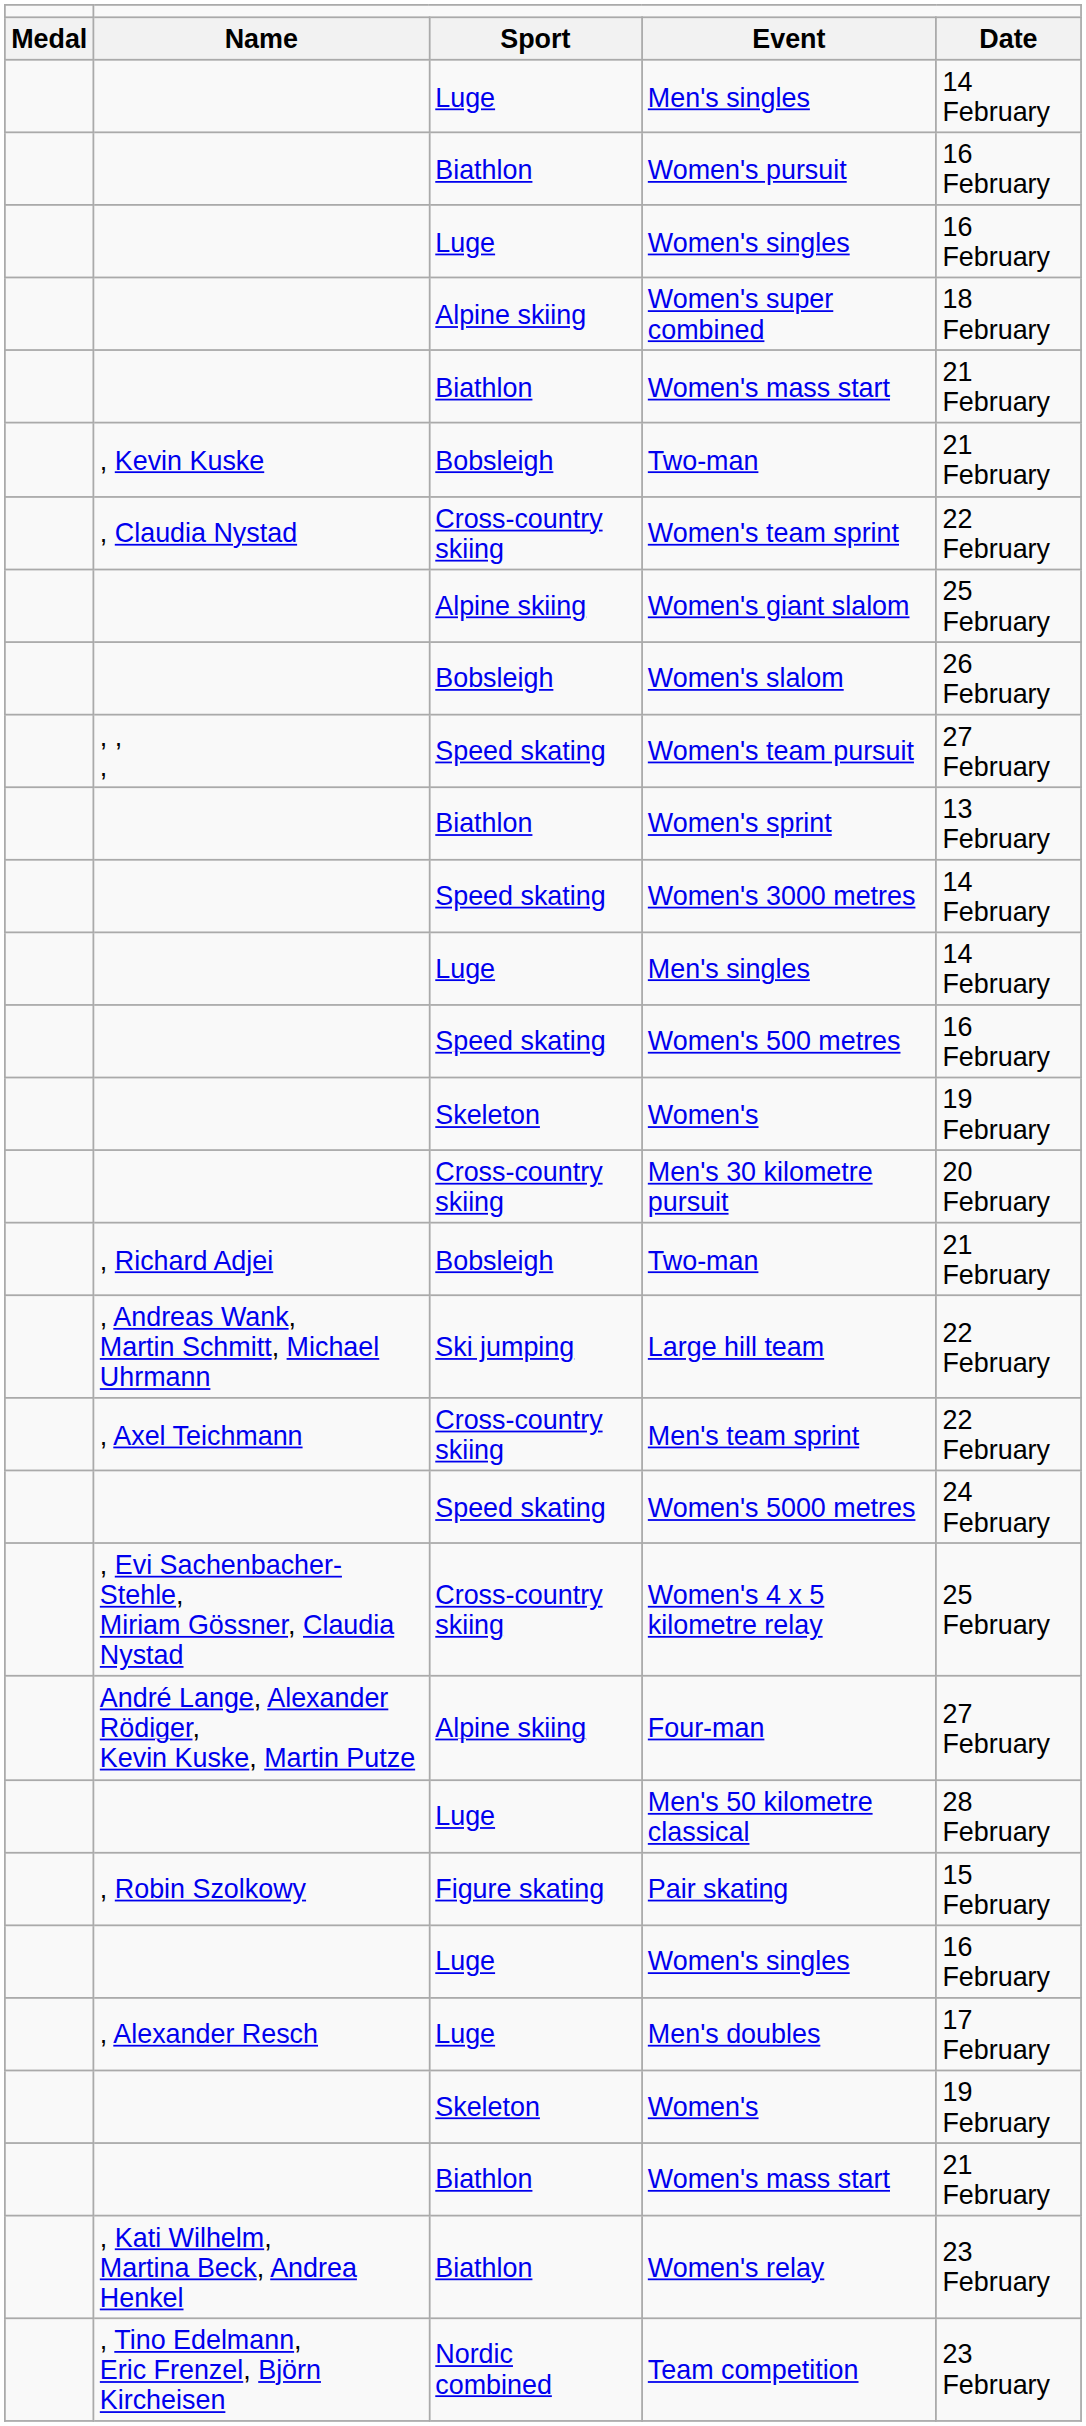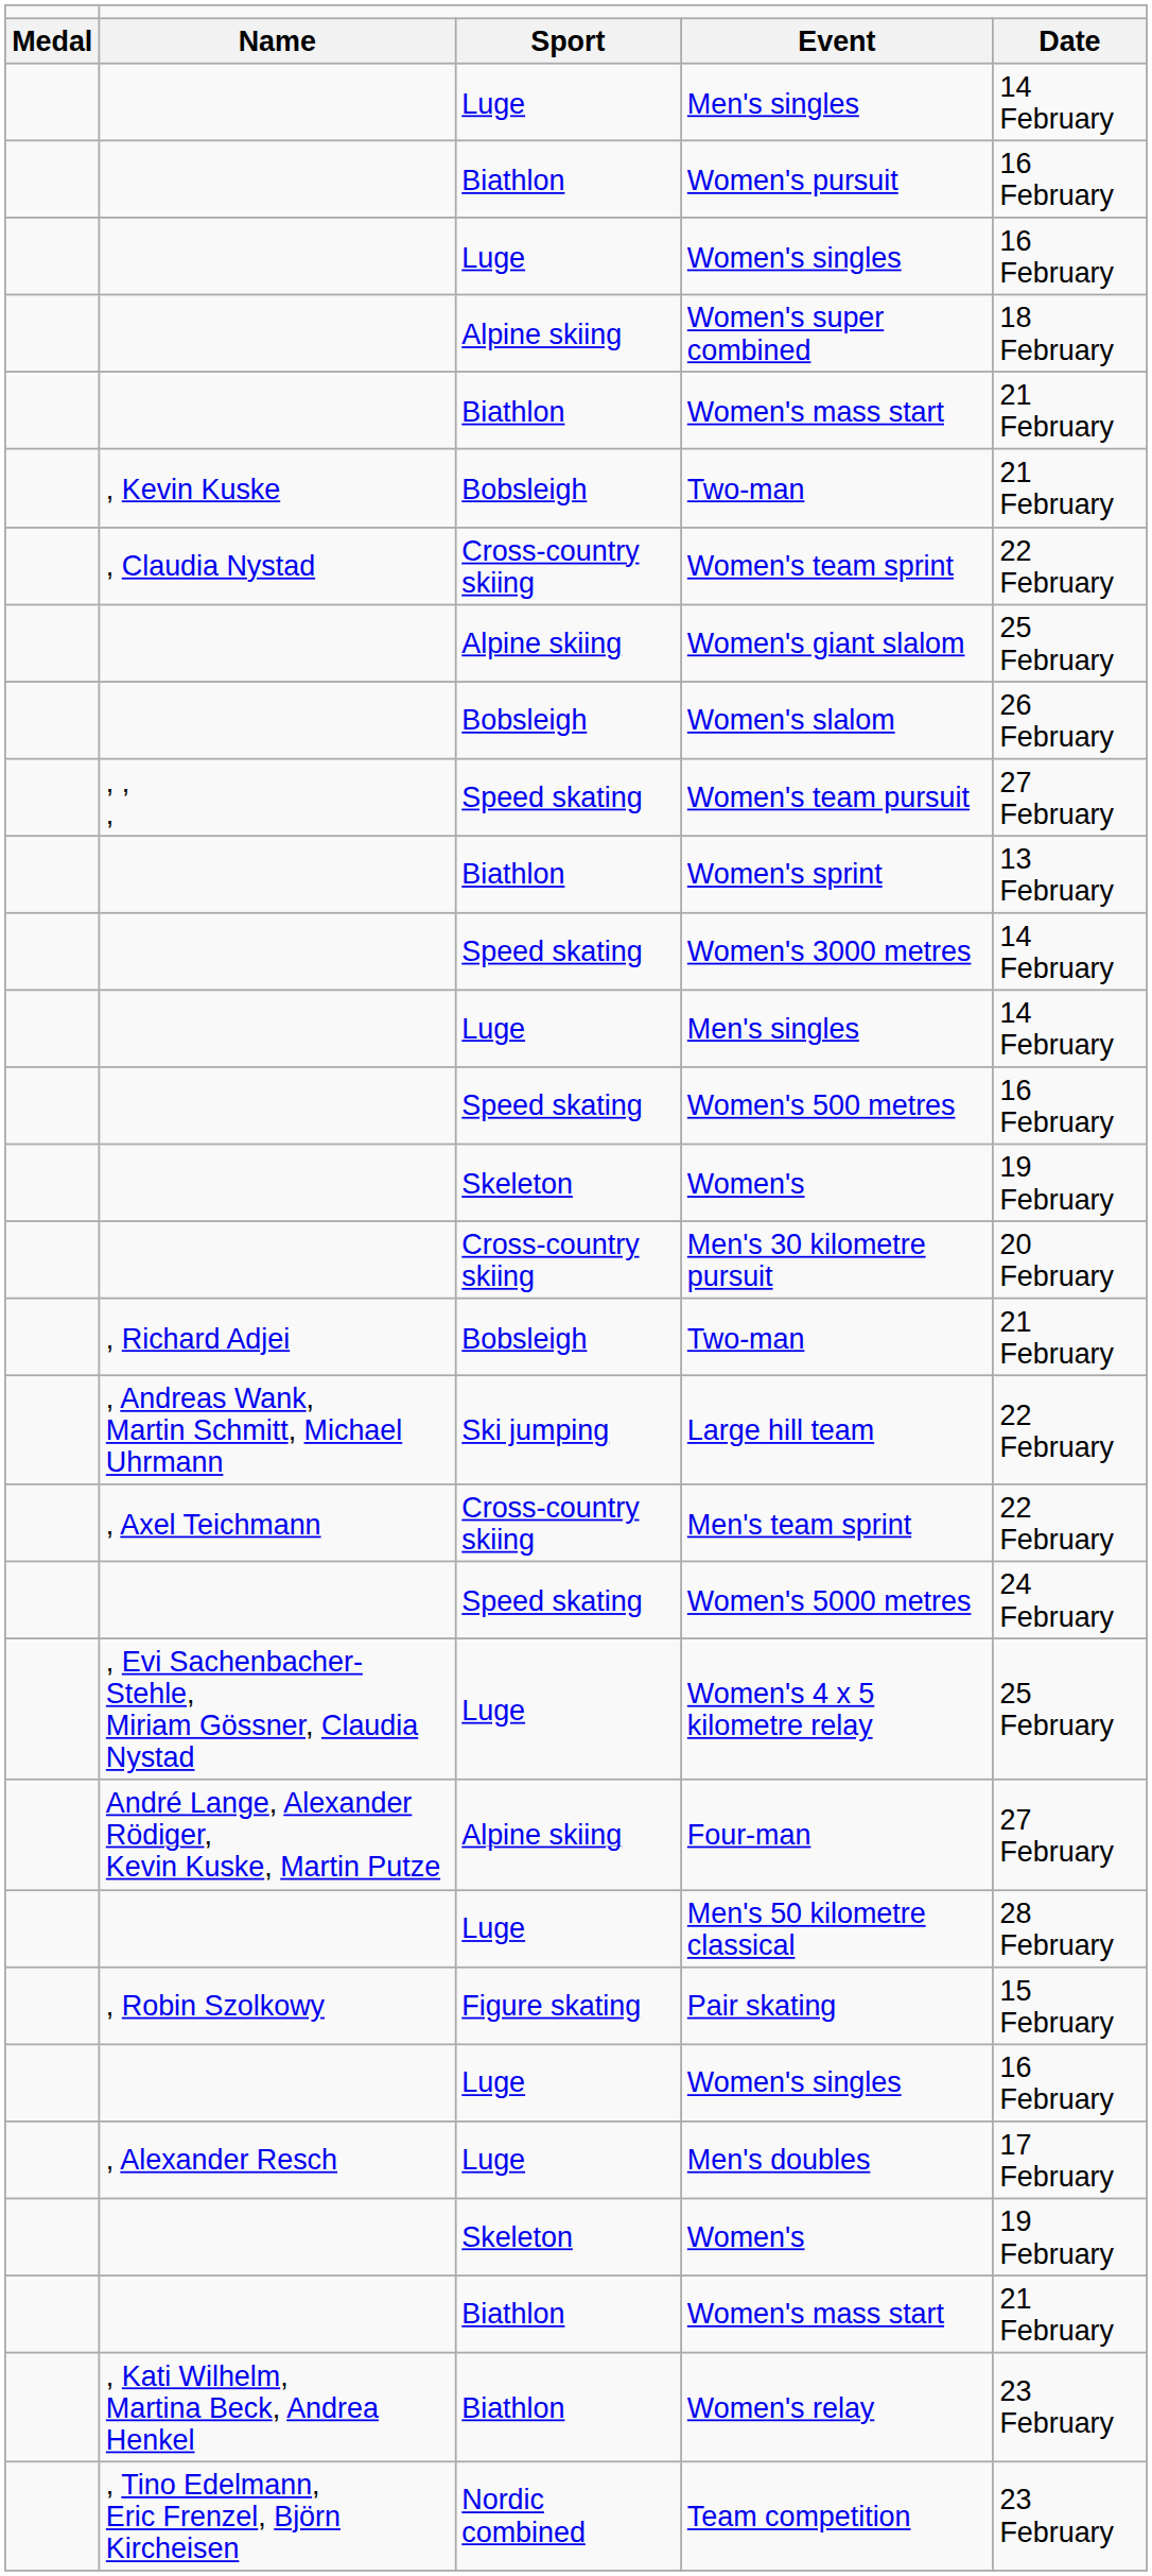Women's 4 x 5 kilometre relay | column 3: Cross-country skiing -> Luge
